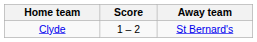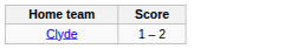- column: Away team | St Bernard's
